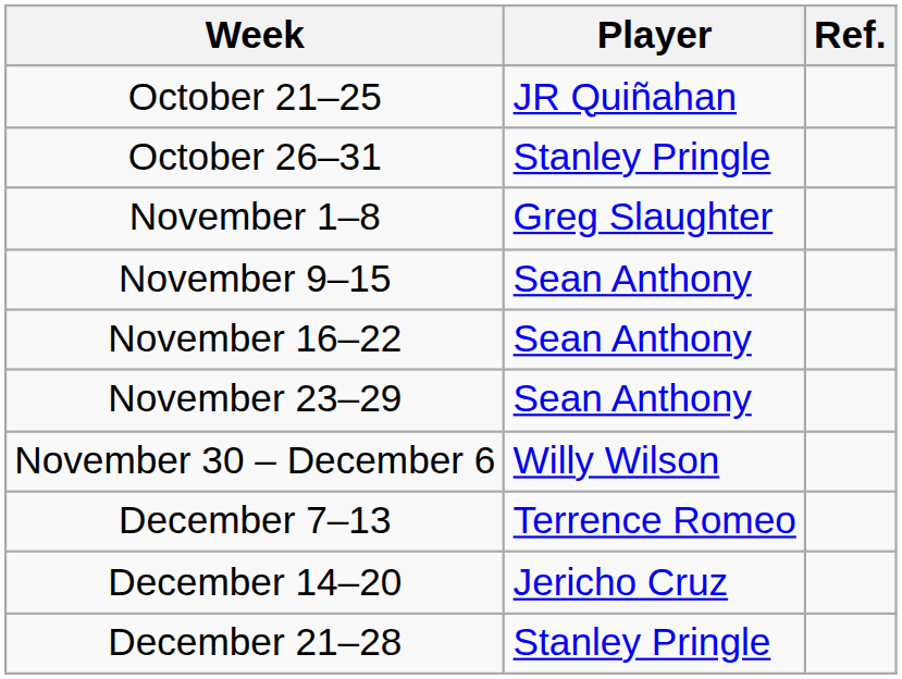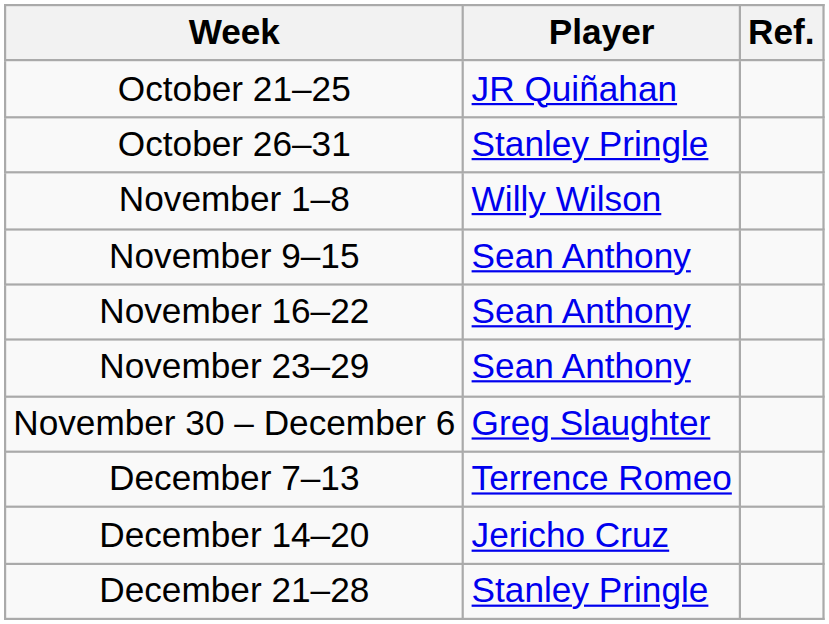November 1–8 | Player: Greg Slaughter -> Willy Wilson
November 30 – December 6 | Player: Willy Wilson -> Greg Slaughter
